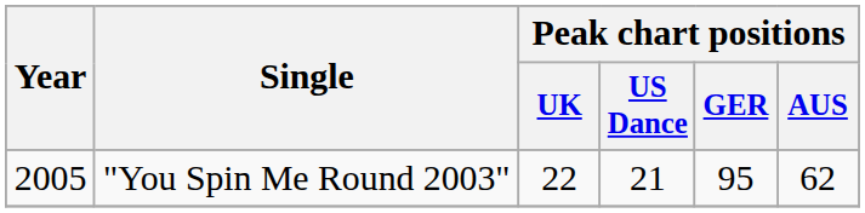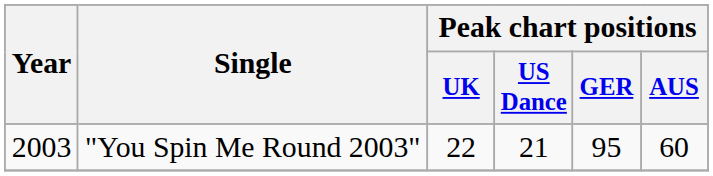"You Spin Me Round 2003" | Year: 2005 -> 2003
"You Spin Me Round 2003" | Peak chart positions / AUS: 62 -> 60
